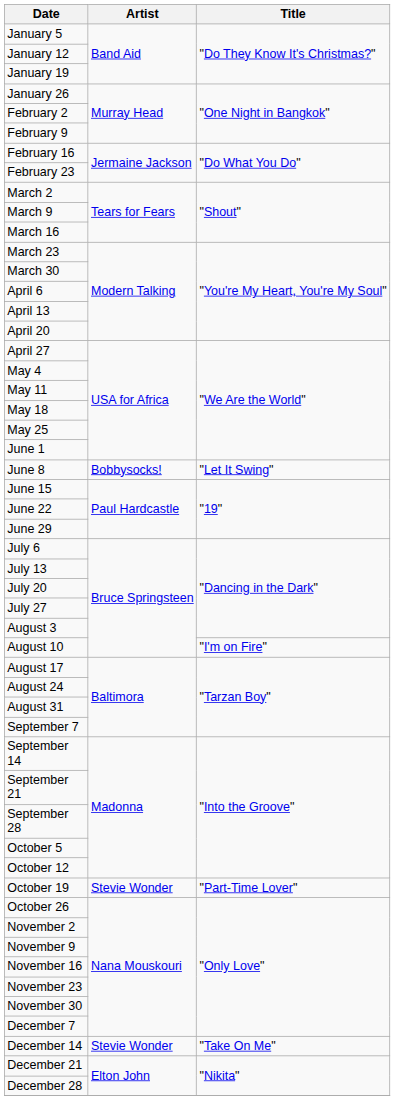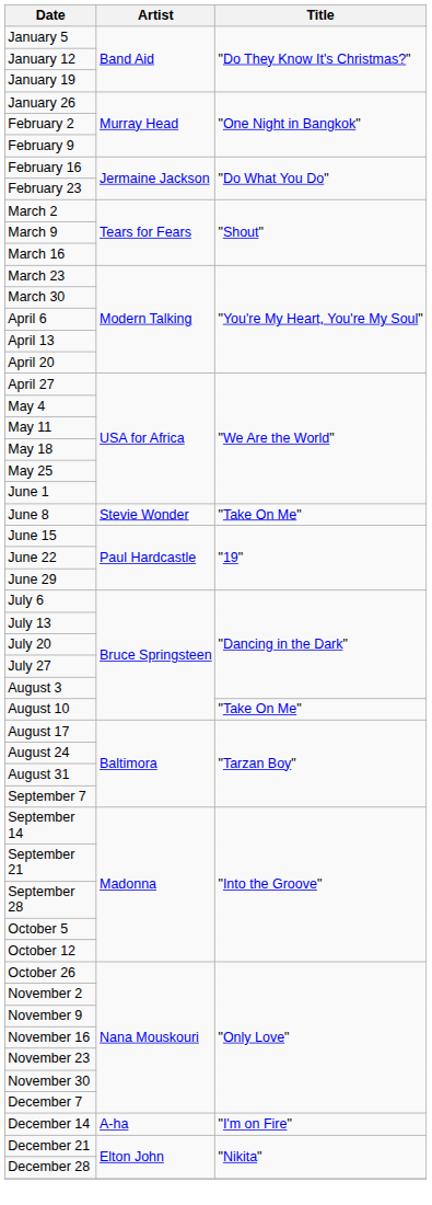June 8 | Artist: Bobbysocks! -> Stevie Wonder
June 8 | Title: "Let It Swing" -> "Take On Me"
August 10 | Title: "I'm on Fire" -> "Take On Me"
- row: October 19 | Stevie Wonder | "Part-Time Lover"
December 14 | Artist: Stevie Wonder -> A-ha
December 14 | Title: "Take On Me" -> "I'm on Fire"
